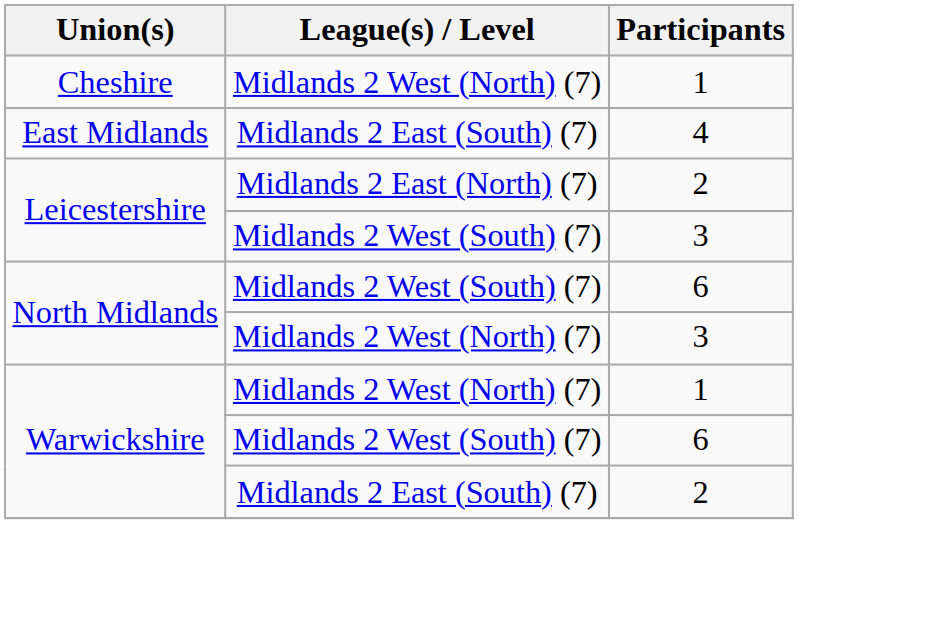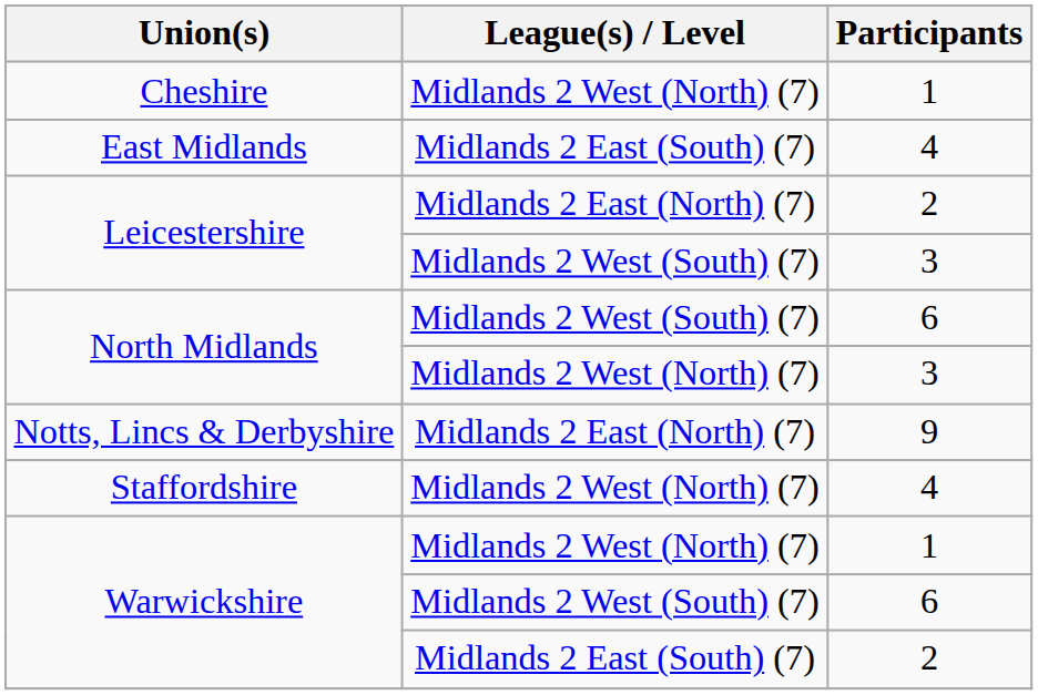+ row: Notts, Lincs & Derbyshire | Midlands 2 East (North) (7) | 9
+ row: Staffordshire | Midlands 2 West (North) (7) | 4
